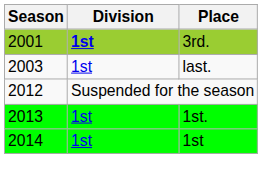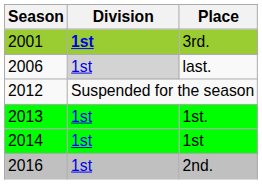last. | Season: 2003 -> 2006
last. | Division: no background -> lightgrey background
+ row: 2016 | 1st | 2nd.
